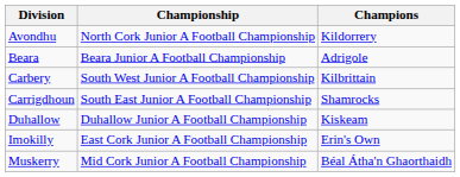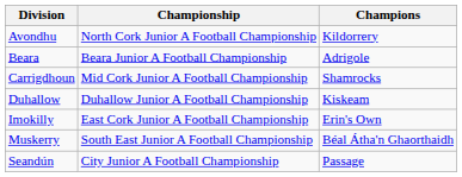- row: Carbery | South West Junior A Football Championship | Kilbrittain
Carrigdhoun | Championship: South East Junior A Football Championship -> Mid Cork Junior A Football Championship
Muskerry | Championship: Mid Cork Junior A Football Championship -> South East Junior A Football Championship
+ row: Seandún | City Junior A Football Championship | Passage
